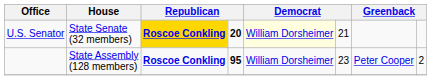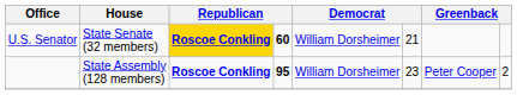U.S. Senator | column 4: 20 -> 60
U.S. Senator | column 5: lightyellow background -> no background
